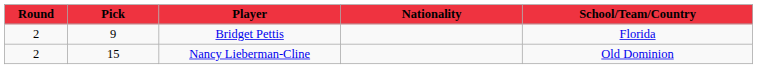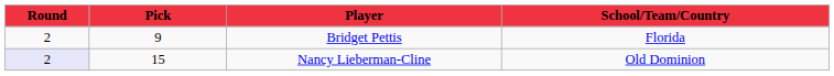- column: Nationality
Nancy Lieberman-Cline | Round: no background -> lavender background
